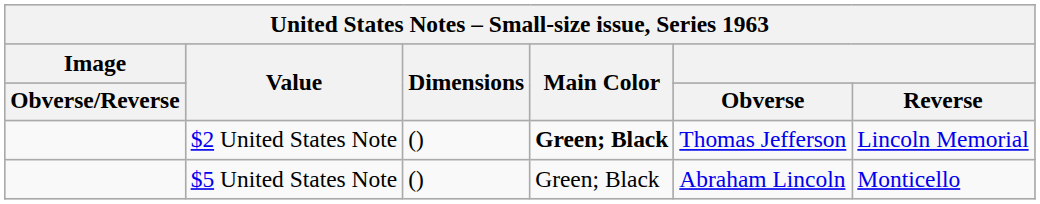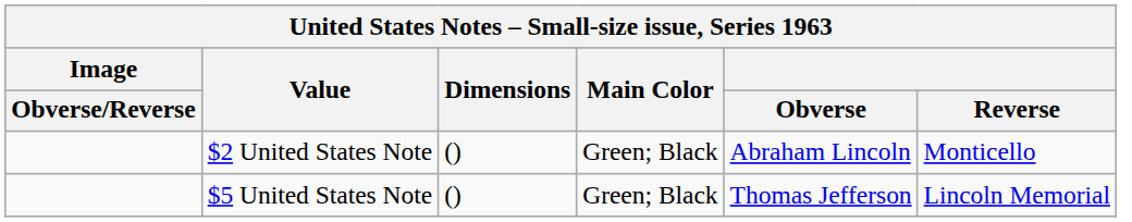$2 United States Note | Main Color: bold -> normal
$2 United States Note | Obverse: Thomas Jefferson -> Abraham Lincoln
$2 United States Note | Reverse: Lincoln Memorial -> Monticello
$5 United States Note | Obverse: Abraham Lincoln -> Thomas Jefferson
$5 United States Note | Reverse: Monticello -> Lincoln Memorial
